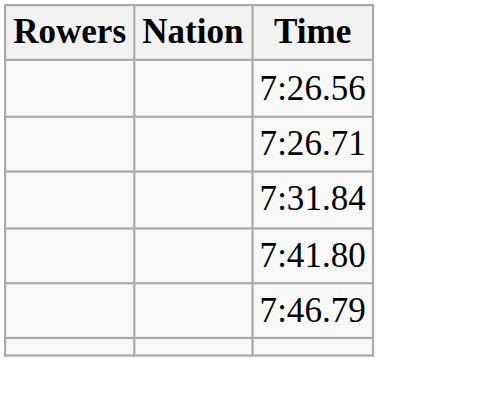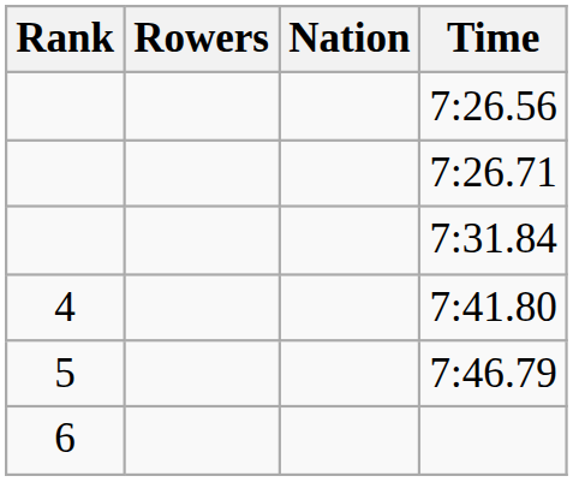+ column: Rank | 4 | 5 | 6
